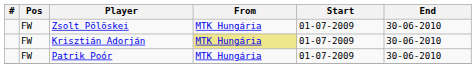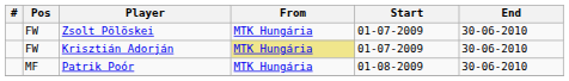Patrik Poór | Pos: FW -> MF
Patrik Poór | Start: 01-07-2009 -> 01-08-2009
